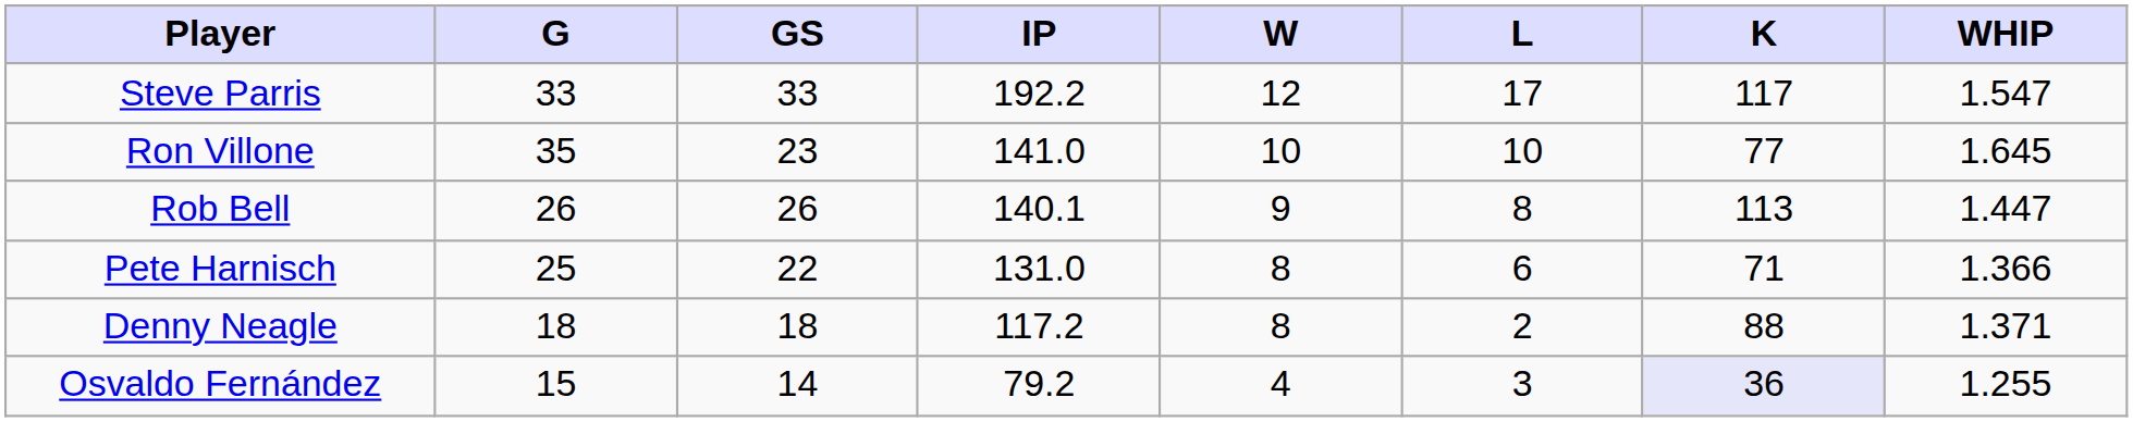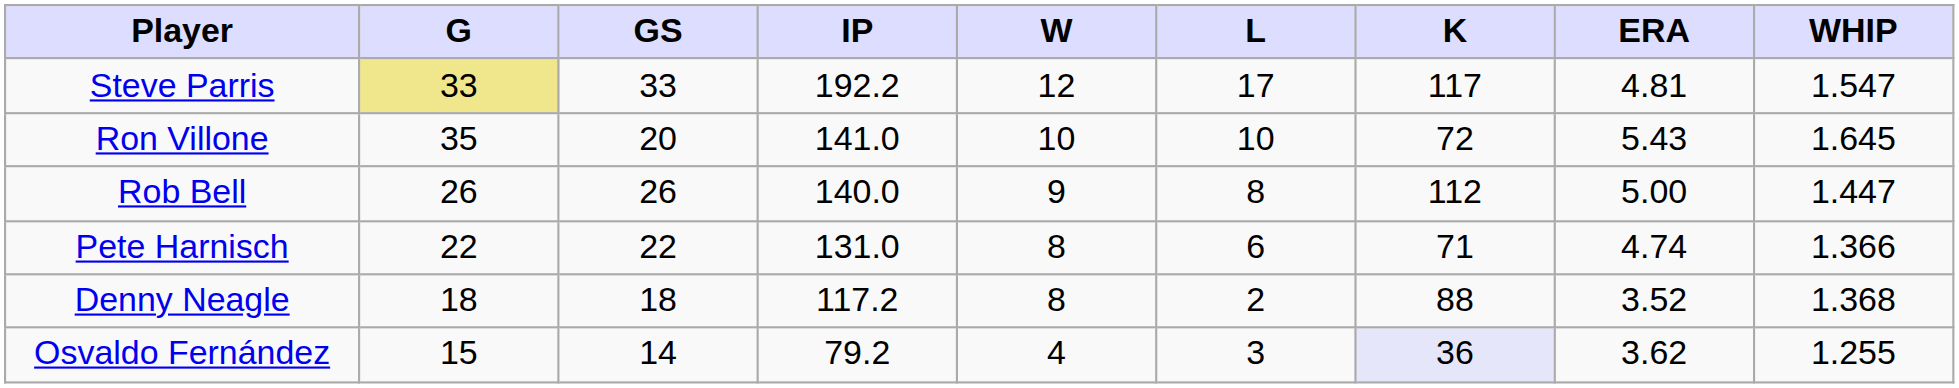+ column: ERA | 4.81 | 5.43 | 5.00 | 4.74 | 3.52 | 3.62
Steve Parris | G: no background -> khaki background
Ron Villone | GS: 23 -> 20
Ron Villone | K: 77 -> 72
Rob Bell | IP: 140.1 -> 140.0
Rob Bell | K: 113 -> 112
Pete Harnisch | G: 25 -> 22
Denny Neagle | WHIP: 1.371 -> 1.368
